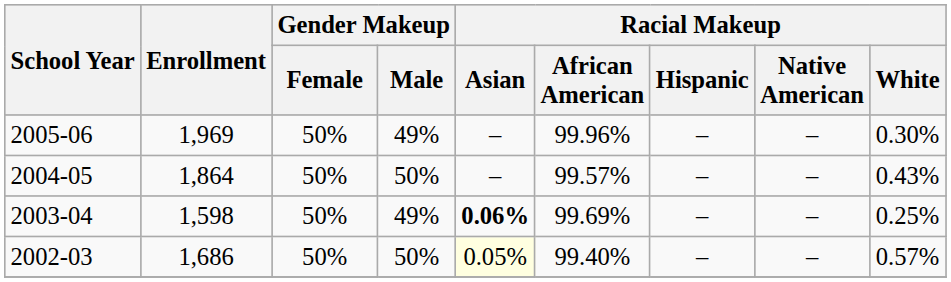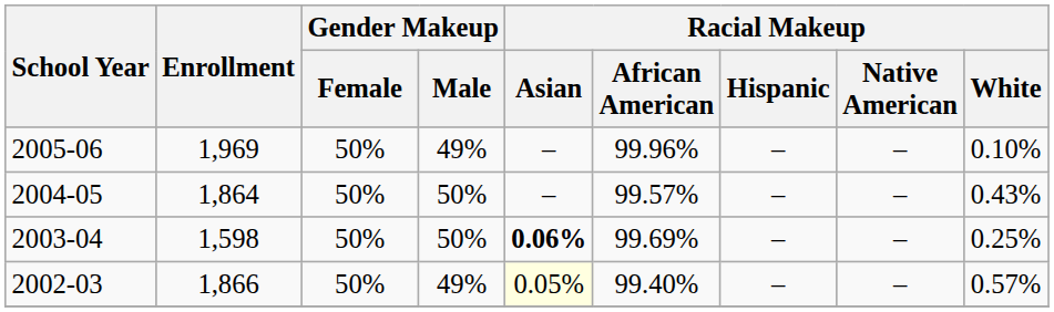2005-06 | Racial Makeup / White: 0.30% -> 0.10%
2003-04 | Gender Makeup / Male: 49% -> 50%
2002-03 | Enrollment: 1,686 -> 1,866
2002-03 | Gender Makeup / Male: 50% -> 49%
